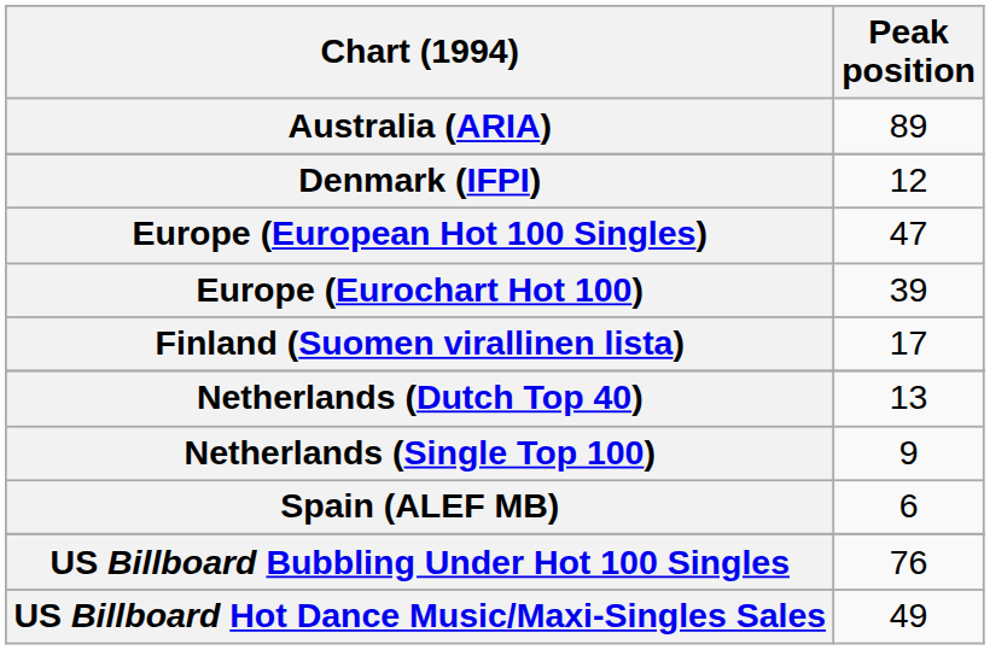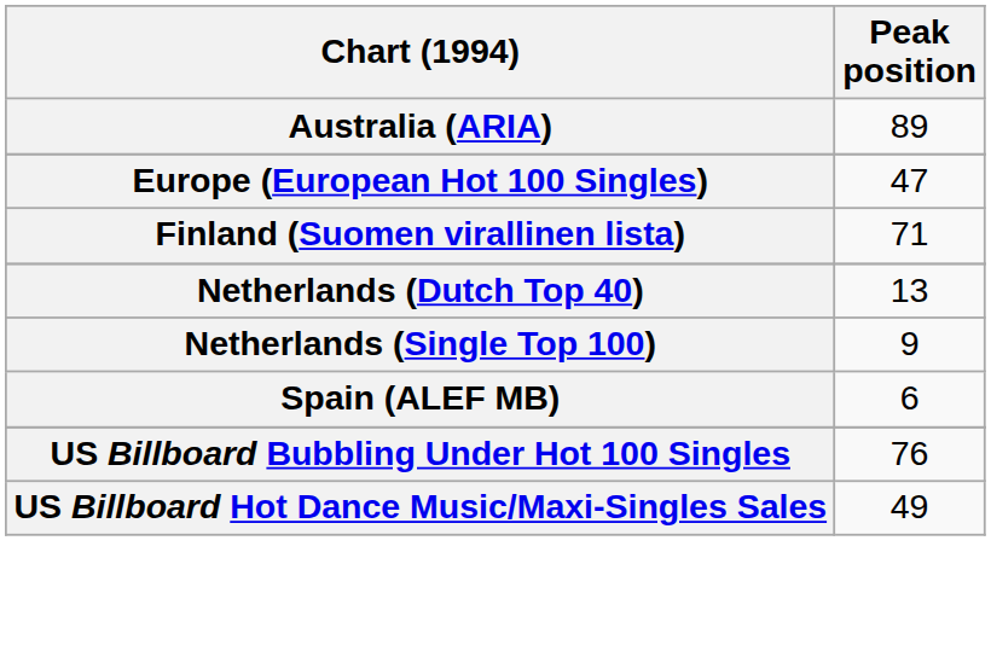- row: Denmark (IFPI) | 12
- row: Europe (Eurochart Hot 100) | 39
Finland (Suomen virallinen lista) | Peak position: 17 -> 71
